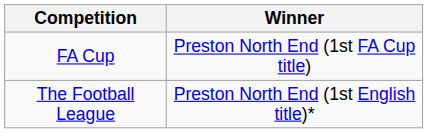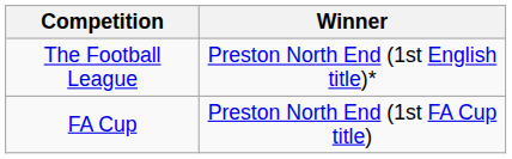rows swapped: FA Cup <-> The Football League
